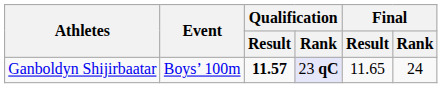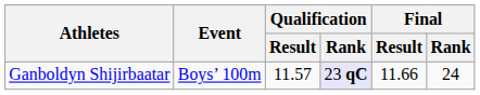Ganboldyn Shijirbaatar | Qualification / Result: bold -> normal
Ganboldyn Shijirbaatar | Final / Result: 11.65 -> 11.66
